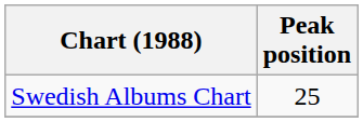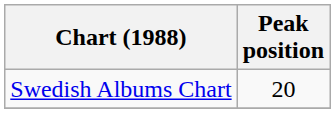Swedish Albums Chart | Peak position: 25 -> 20
